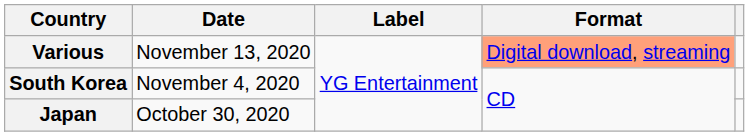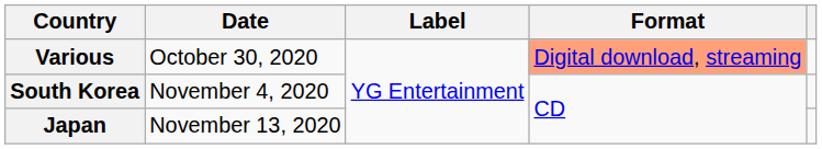Various | Date: November 13, 2020 -> October 30, 2020
Japan | Date: October 30, 2020 -> November 13, 2020
